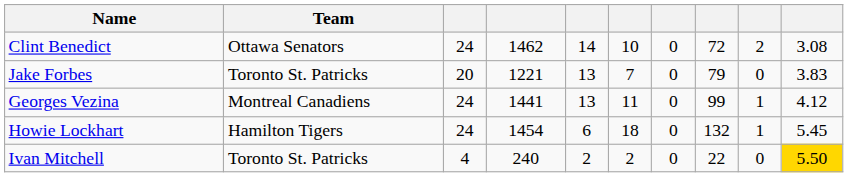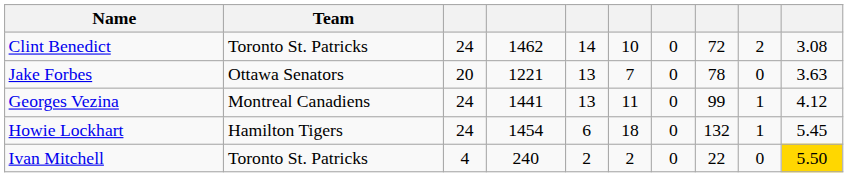Clint Benedict | Team: Ottawa Senators -> Toronto St. Patricks
Jake Forbes | Team: Toronto St. Patricks -> Ottawa Senators
Jake Forbes | column 8: 79 -> 78
Jake Forbes | column 10: 3.83 -> 3.63
